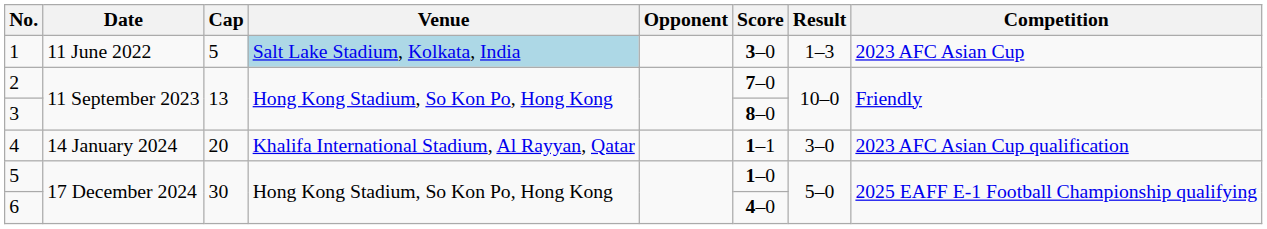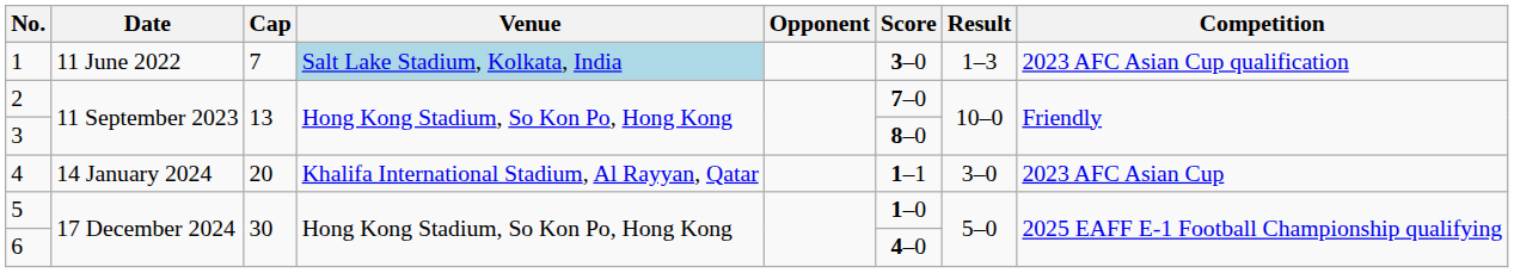1 | Cap: 5 -> 7
1 | Competition: 2023 AFC Asian Cup -> 2023 AFC Asian Cup qualification
4 | Competition: 2023 AFC Asian Cup qualification -> 2023 AFC Asian Cup
